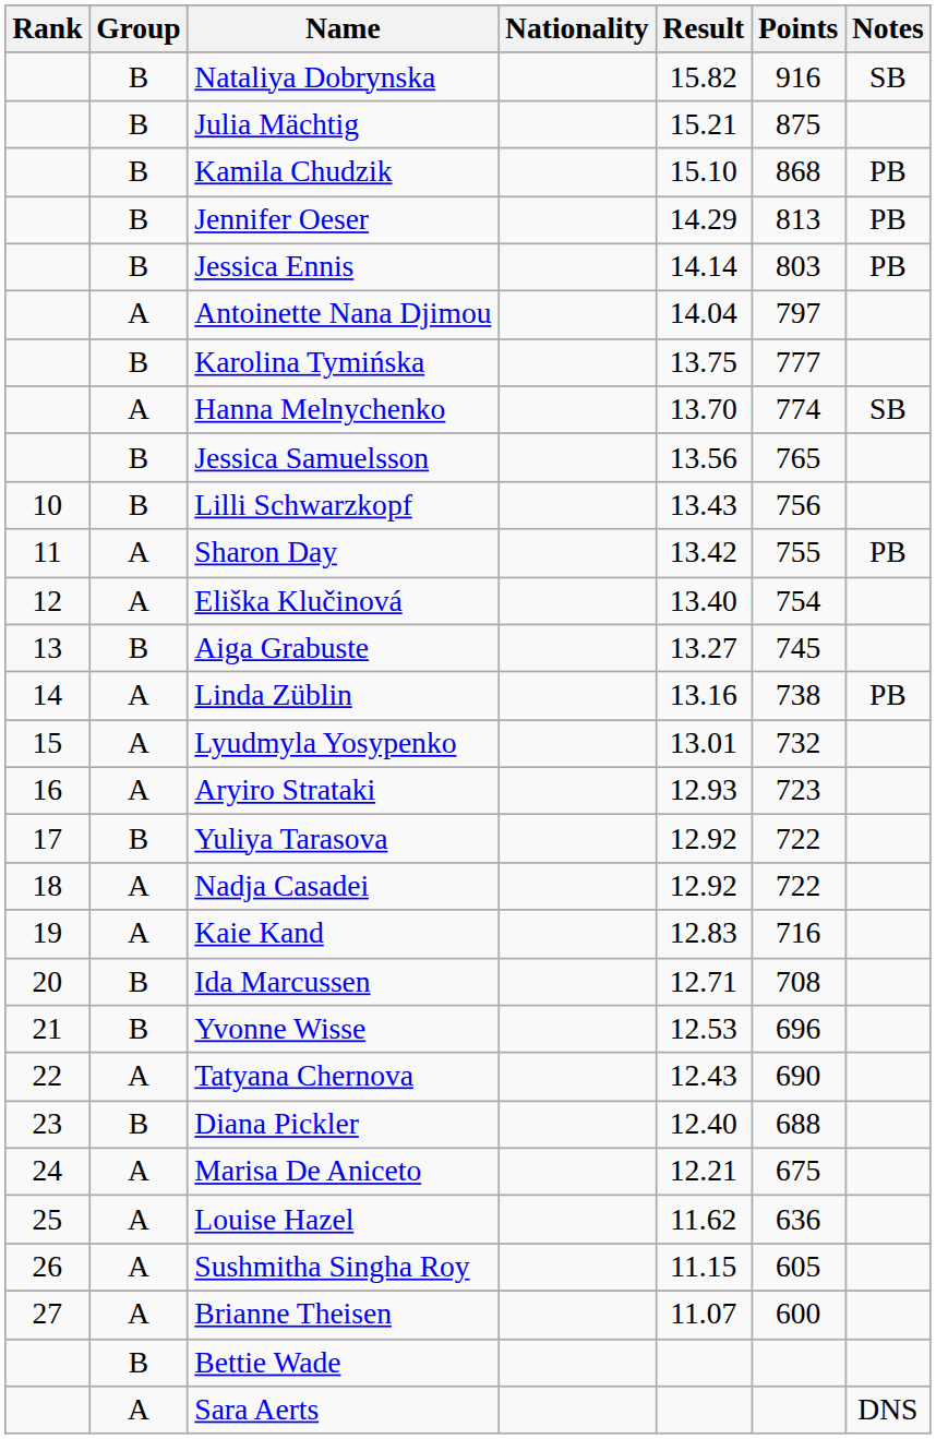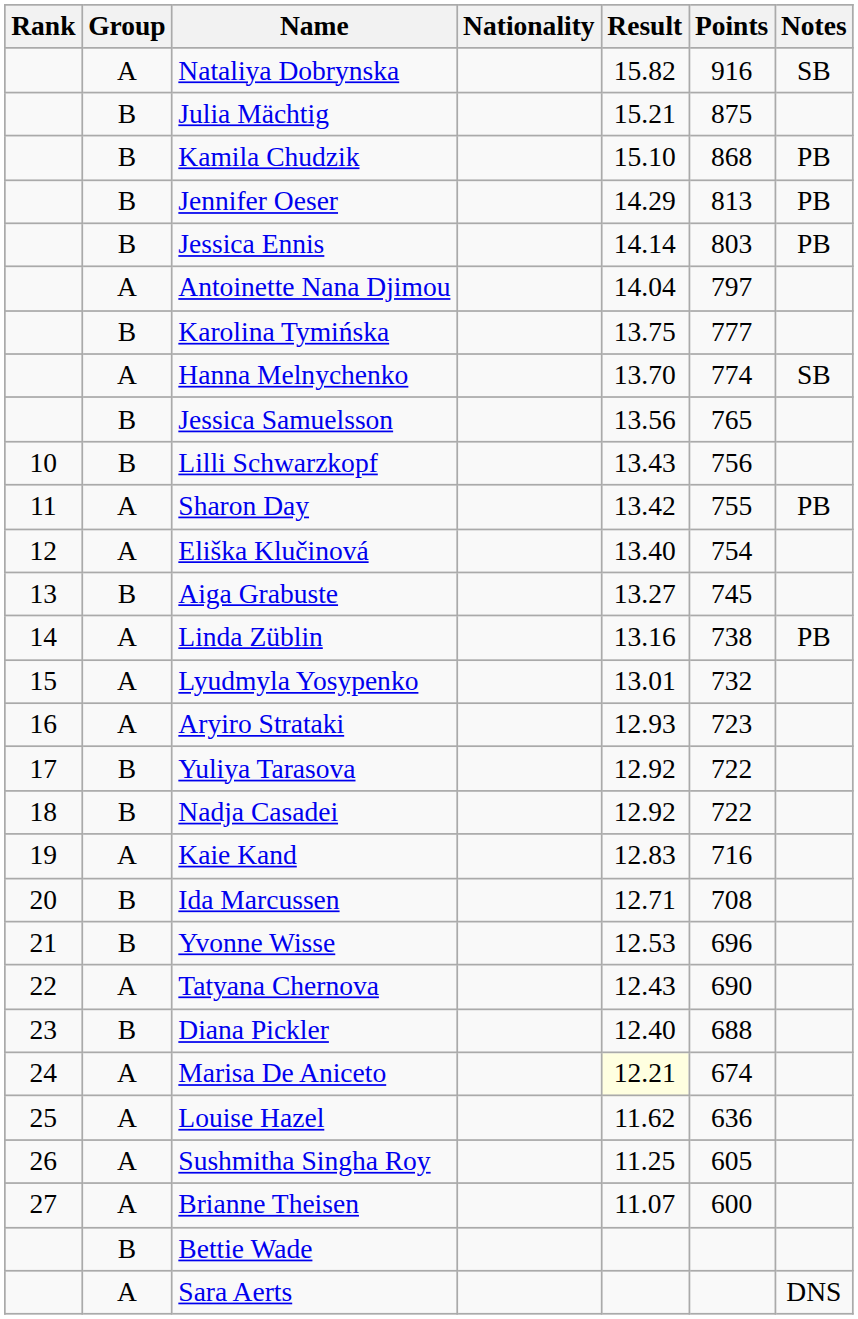Nataliya Dobrynska | Group: B -> A
Nadja Casadei | Group: A -> B
Marisa De Aniceto | Result: no background -> lightyellow background
Marisa De Aniceto | Points: 675 -> 674
Sushmitha Singha Roy | Result: 11.15 -> 11.25
